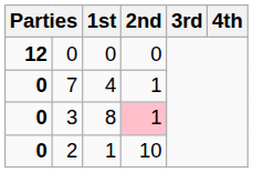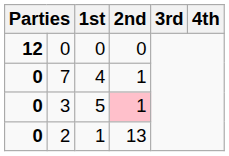3 | 1st: 8 -> 5
2 | 2nd: 10 -> 13
